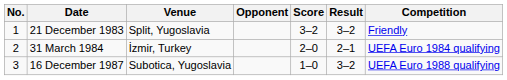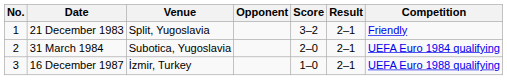21 December 1983 | Result: 3–2 -> 2–1
31 March 1984 | Venue: İzmir, Turkey -> Subotica, Yugoslavia
16 December 1987 | Venue: Subotica, Yugoslavia -> İzmir, Turkey
16 December 1987 | Result: 3–2 -> 2–1
